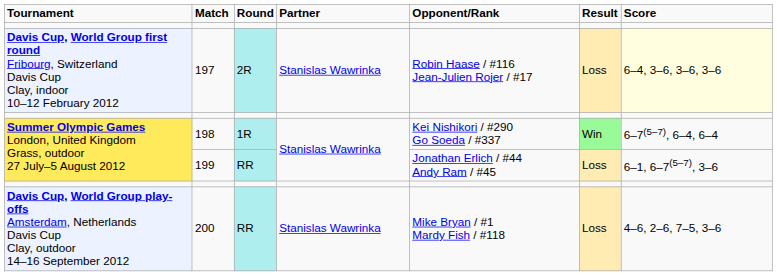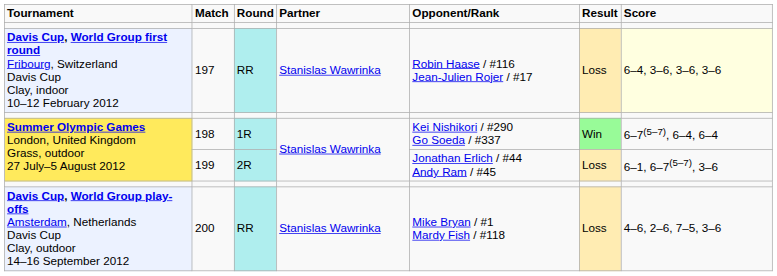197 | column 3: 2R -> RR
199 | column 3: RR -> 2R
